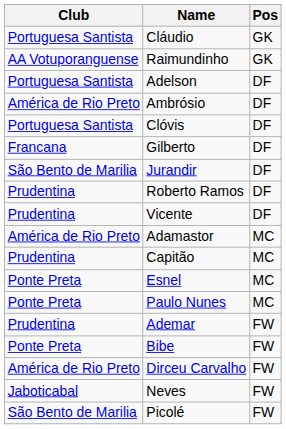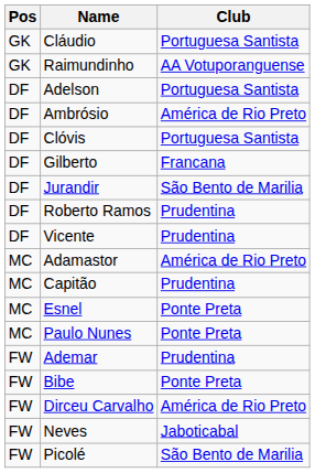columns swapped: Pos <-> Club
